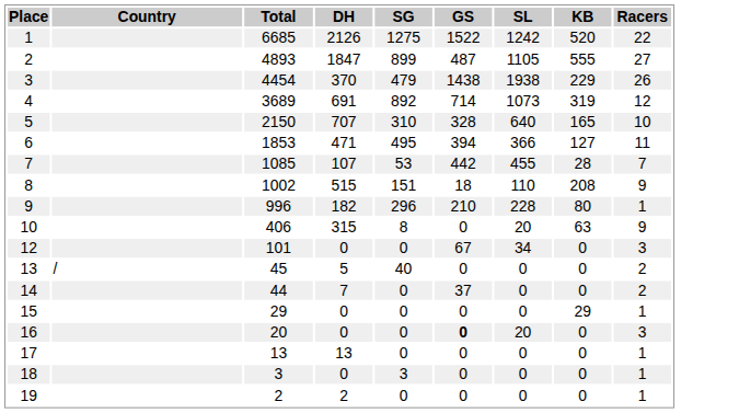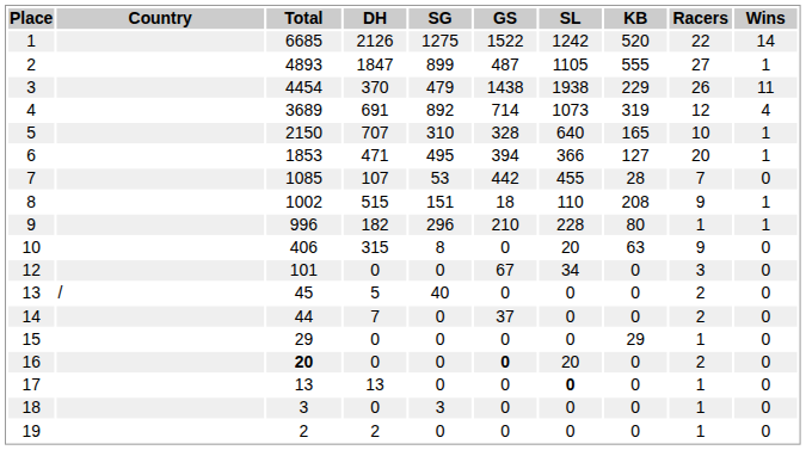+ column: Wins | 14 | 1 | 11 | 4 | 1 | 1 | 0 | 1 | 1 | 0 | 0 | 0 | 0 | 0 | 0 | 0 | 0 | 0
6 | Racers: 11 -> 20
16 | Total: normal -> bold
16 | Racers: 3 -> 2
17 | SL: normal -> bold
